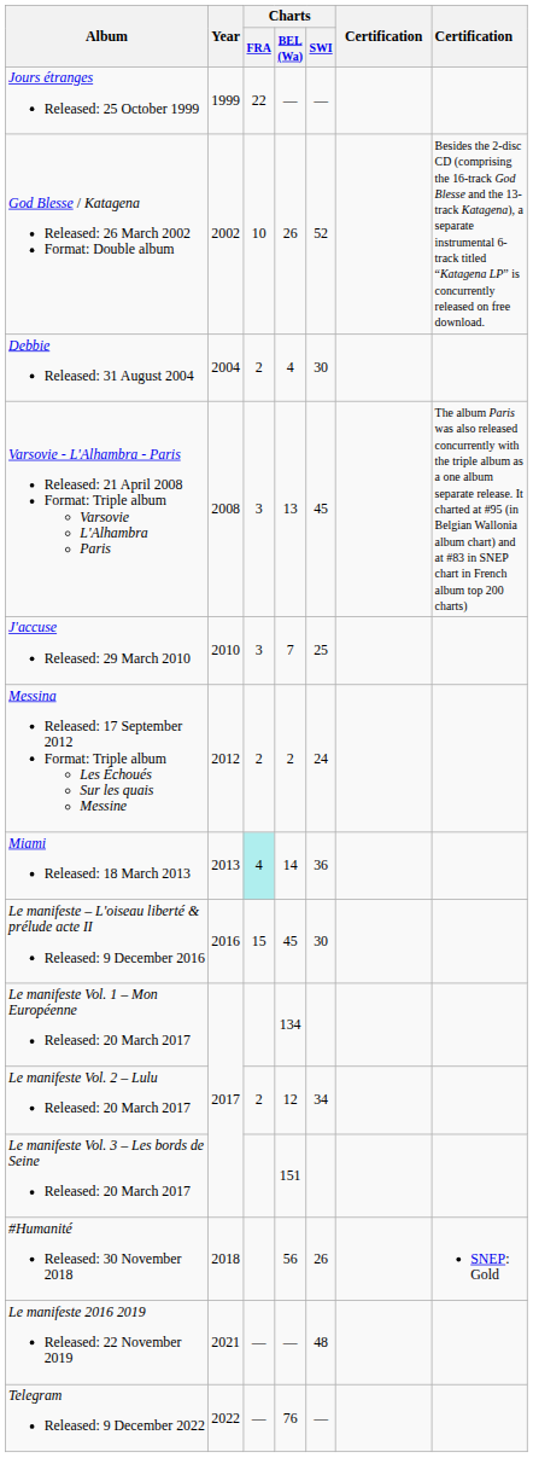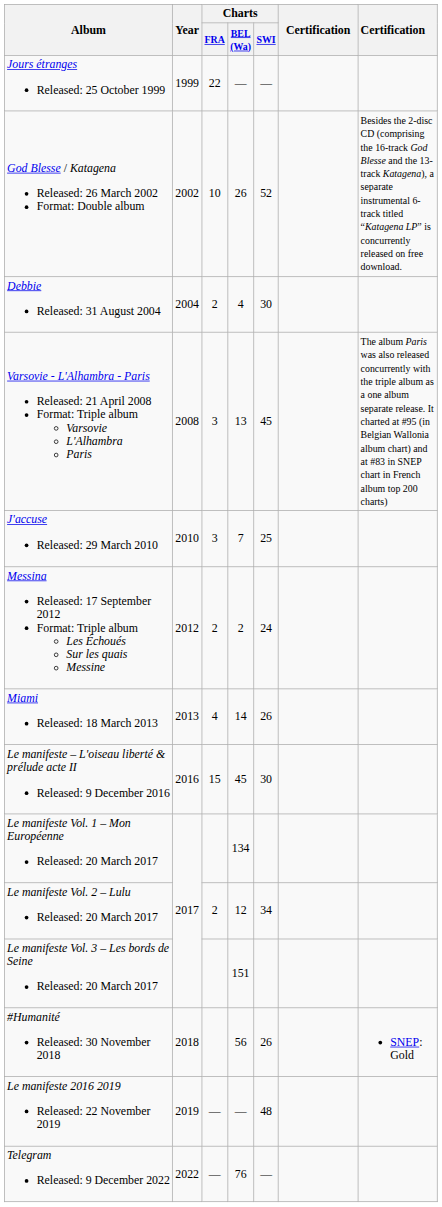Miami Released: 18 March 2013 | Charts / FRA: paleturquoise background -> no background
Miami Released: 18 March 2013 | Charts / SWI: 36 -> 26
Le manifeste 2016 2019 Released: 22 November 2019 | Year: 2021 -> 2019
